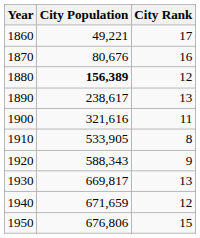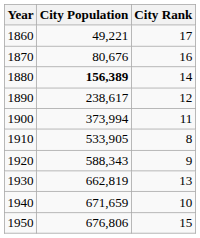1880 | City Rank: 12 -> 14
1890 | City Rank: 13 -> 12
1900 | City Population: 321,616 -> 373,994
1930 | City Population: 669,817 -> 662,819
1940 | City Rank: 12 -> 10
